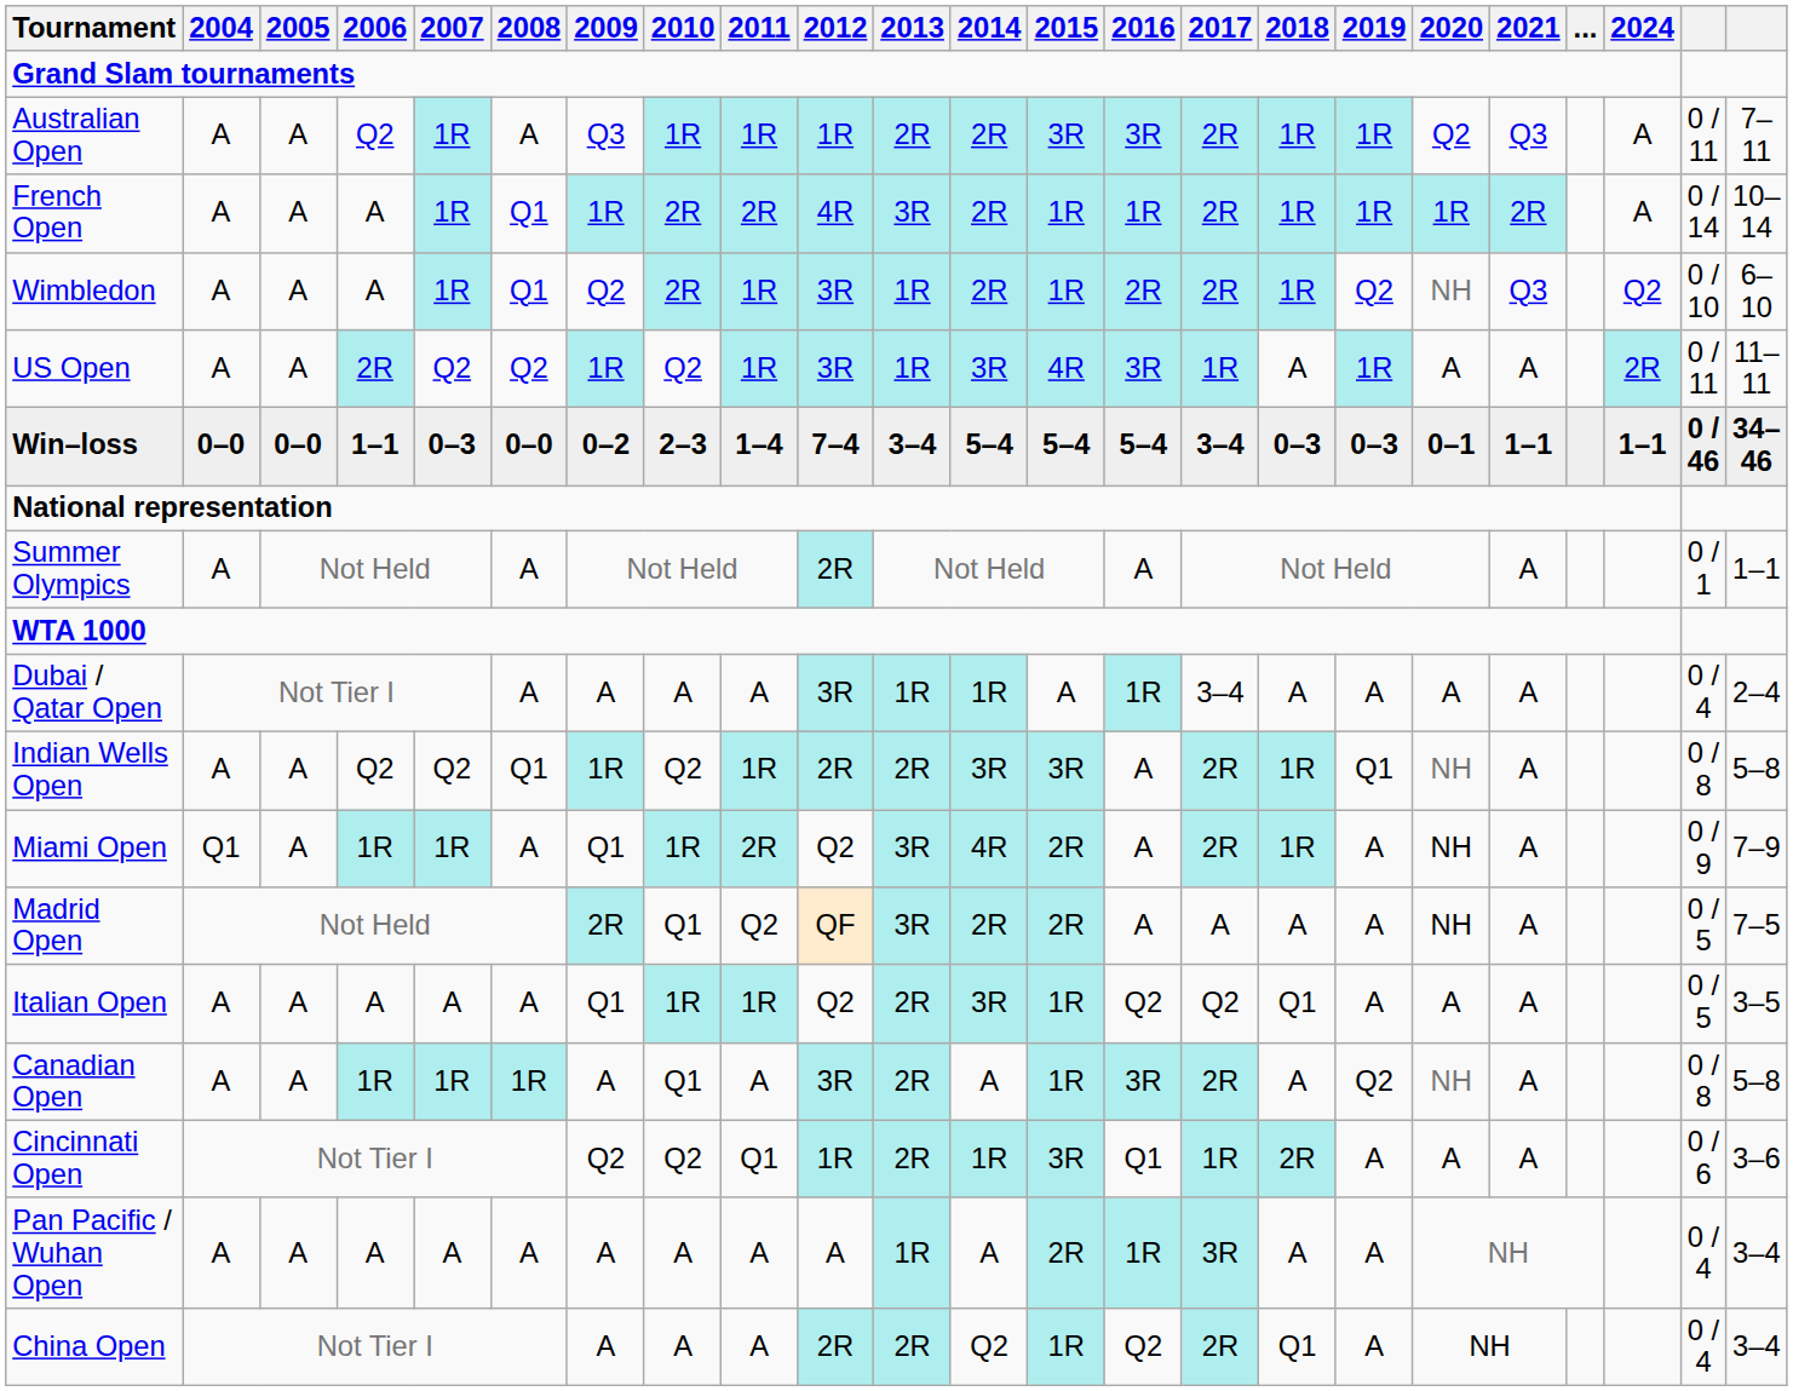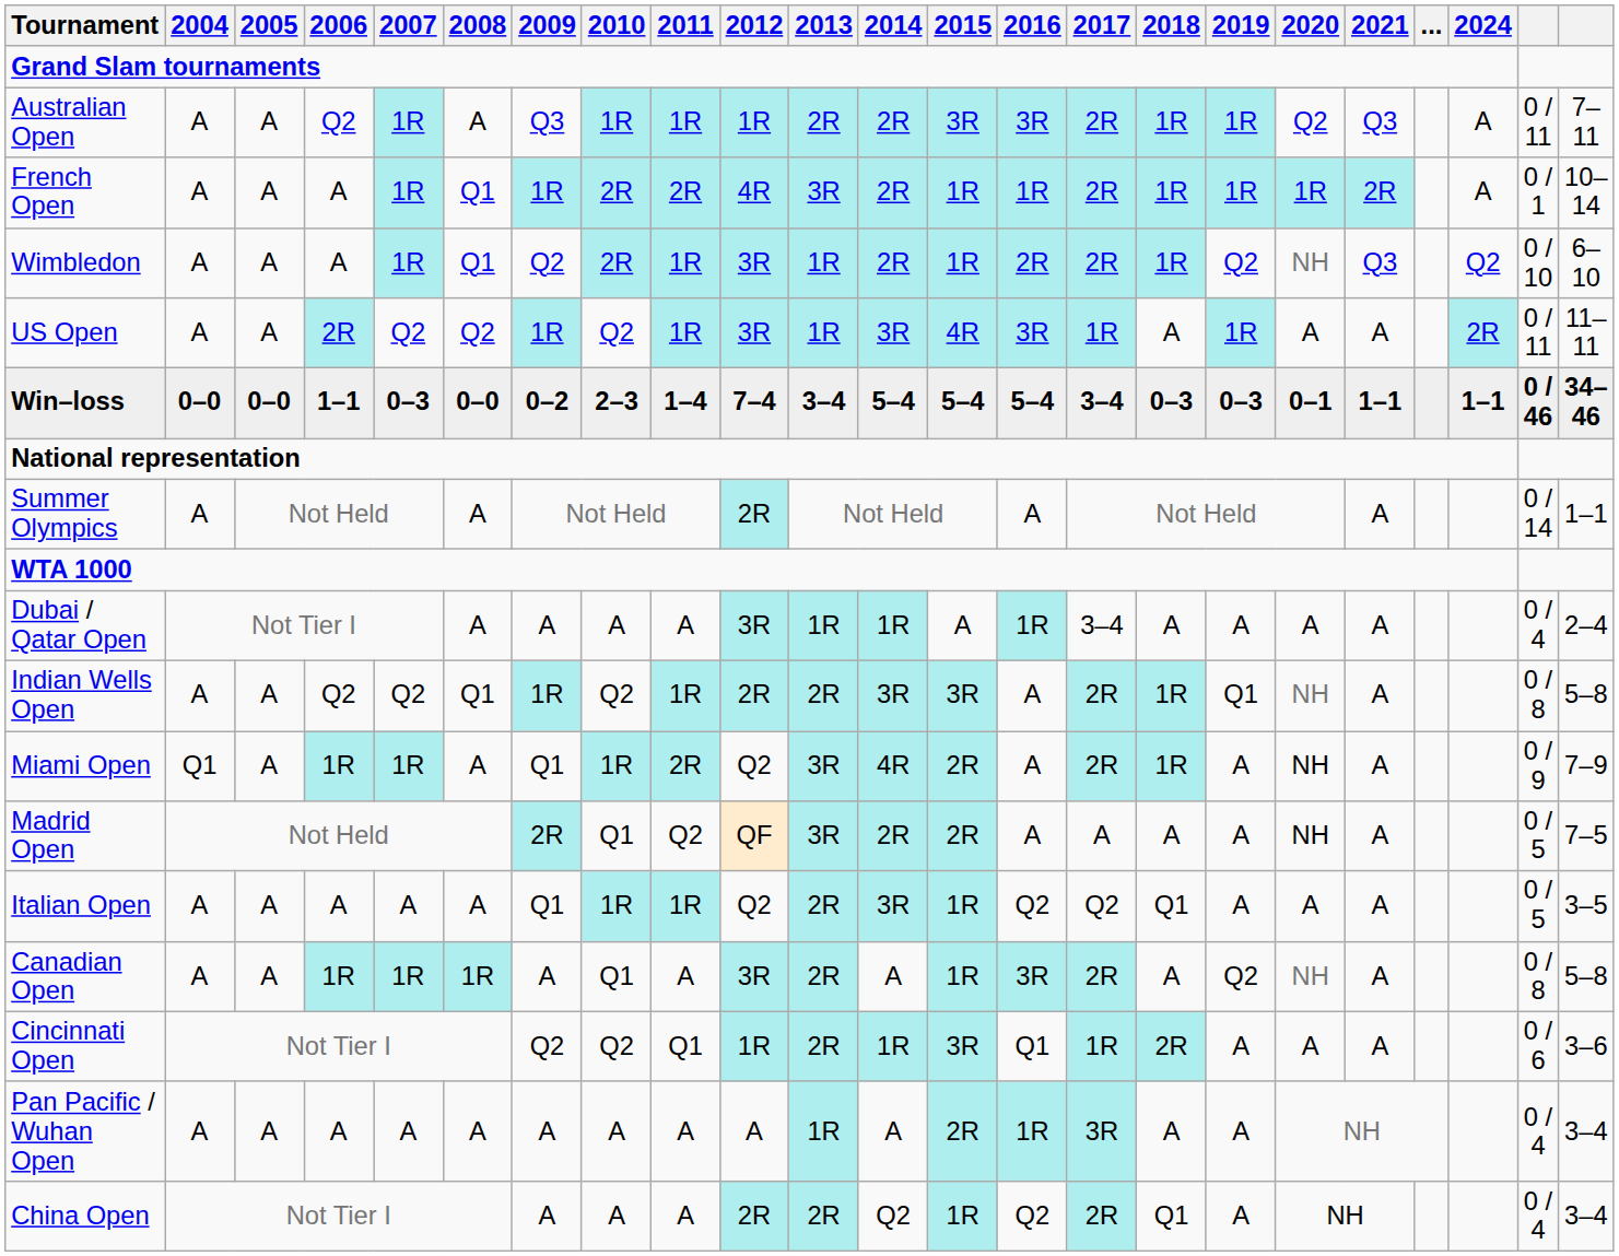French Open | column 22: 0 / 14 -> 0 / 1
Summer Olympics | column 22: 0 / 1 -> 0 / 14
